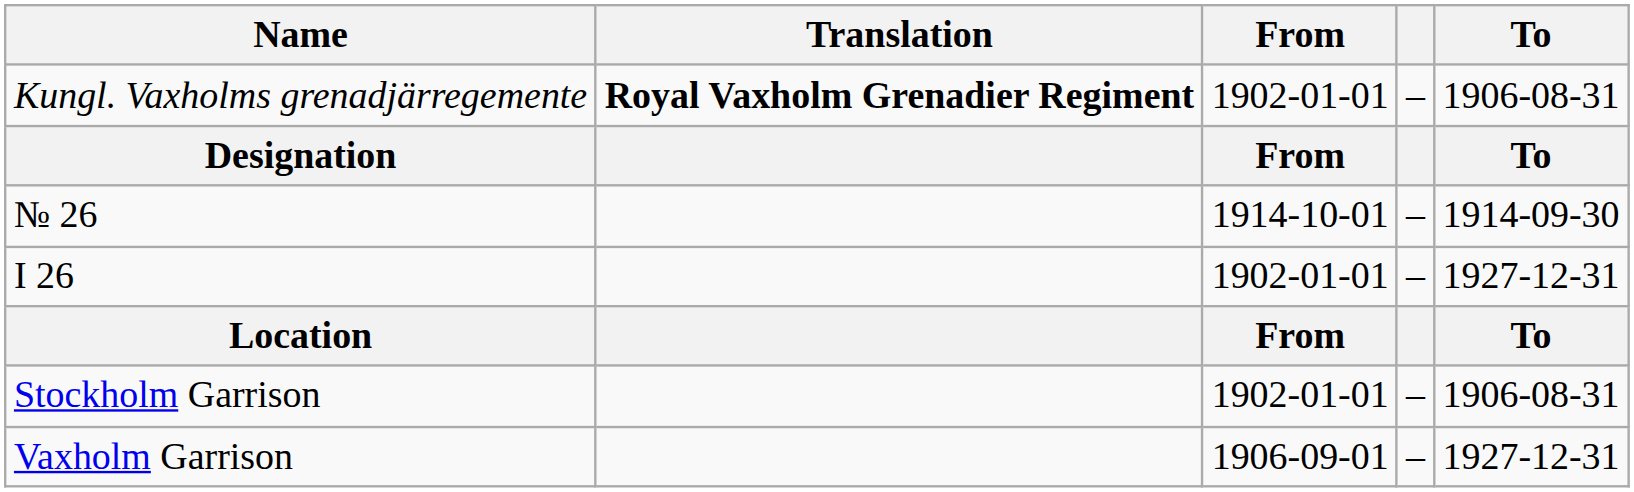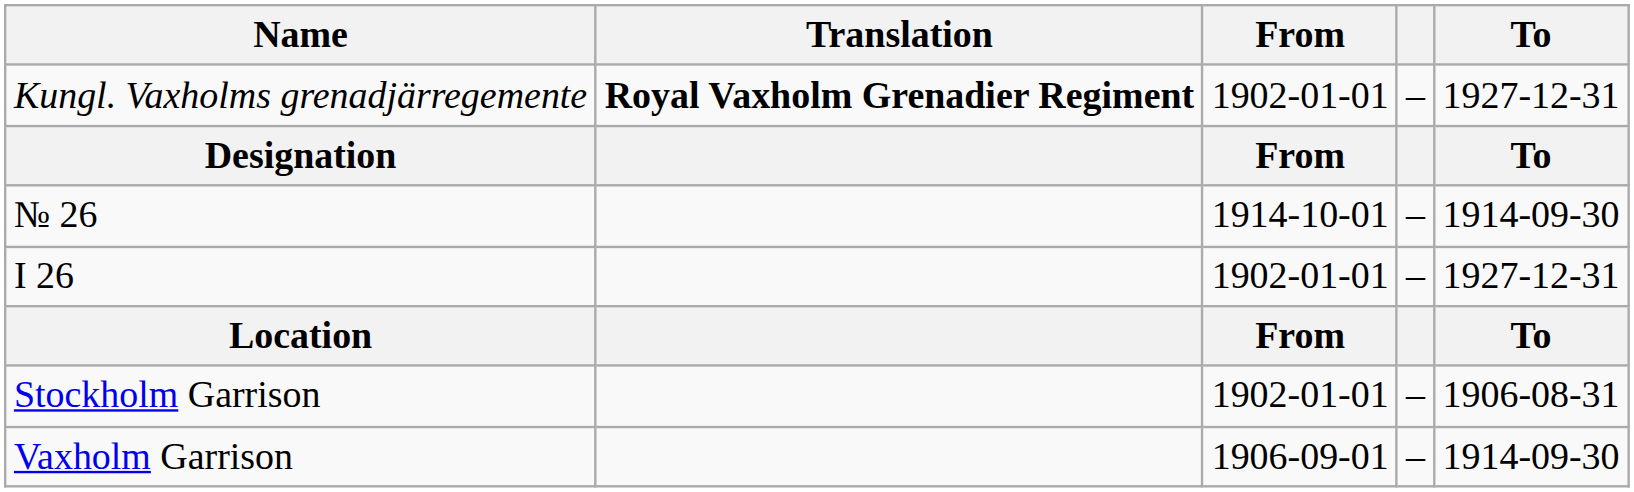Kungl. Vaxholms grenadjärregemente | To: 1906-08-31 -> 1927-12-31
Vaxholm Garrison | To: 1927-12-31 -> 1914-09-30
